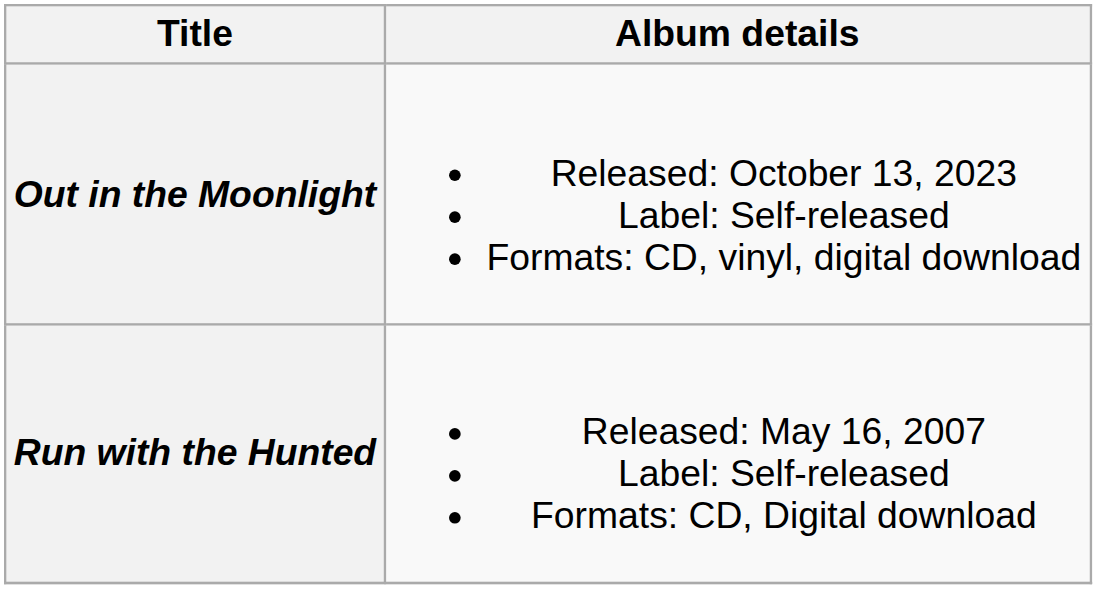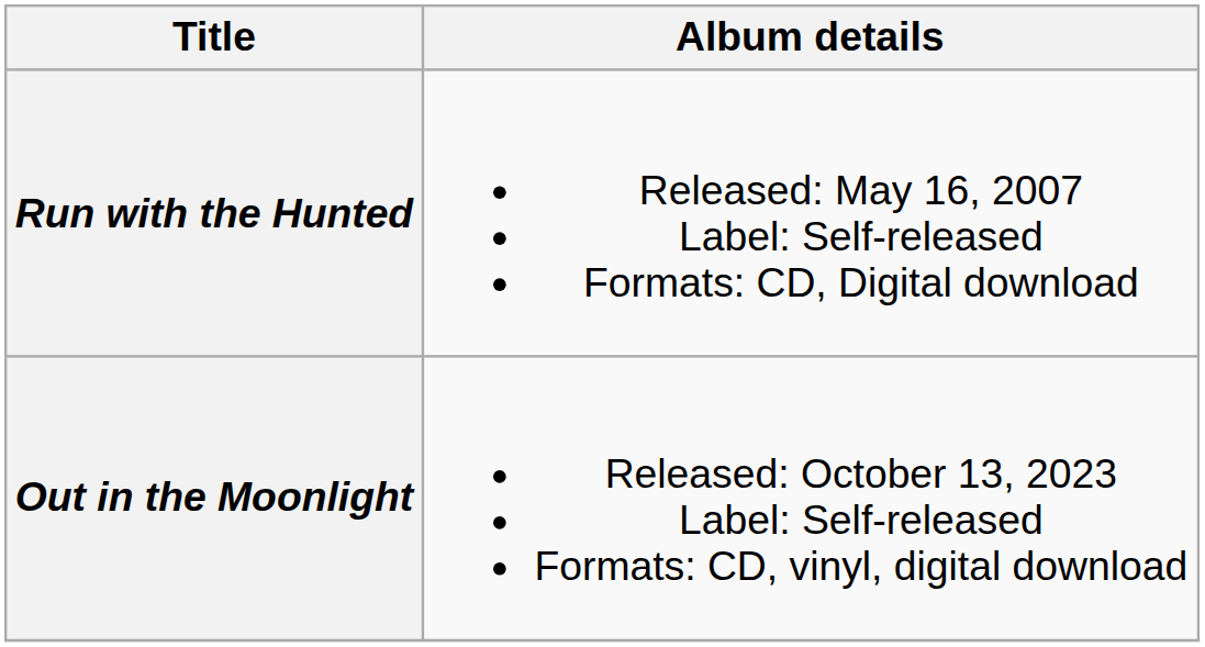rows swapped: Run with the Hunted <-> Out in the Moonlight
